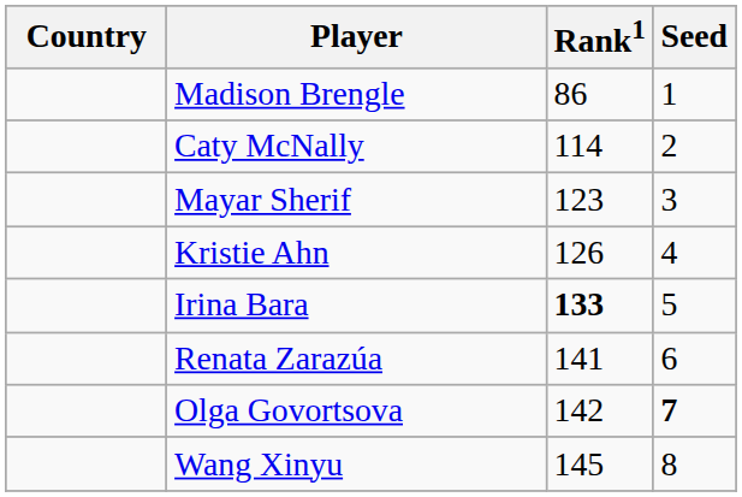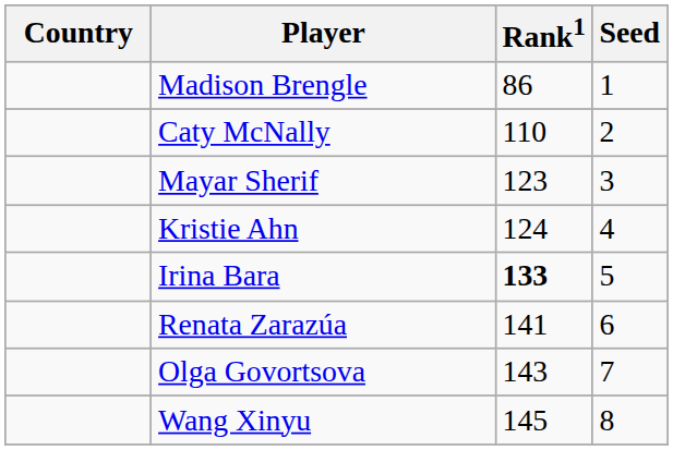Caty McNally | Rank1: 114 -> 110
Kristie Ahn | Rank1: 126 -> 124
Olga Govortsova | Rank1: 142 -> 143
Olga Govortsova | Seed: bold -> normal
